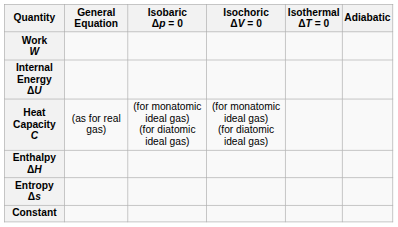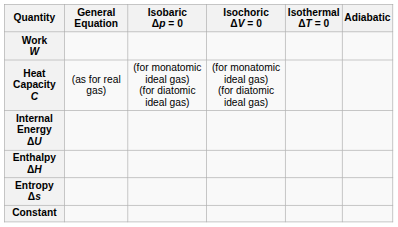rows swapped: Heat Capacity C <-> Internal Energy ΔU
